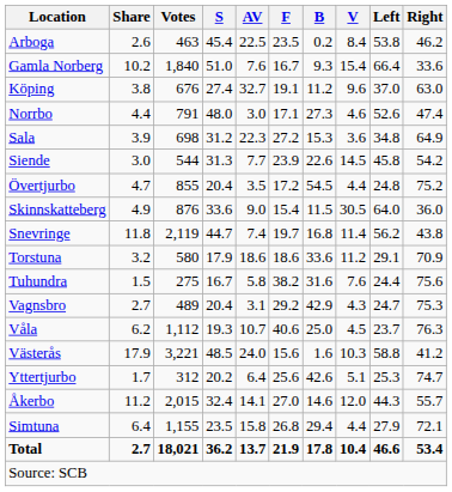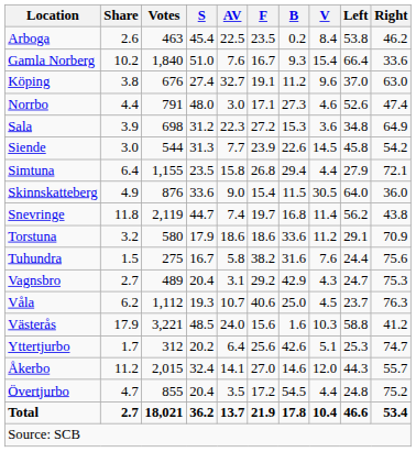rows swapped: Simtuna <-> Övertjurbo
